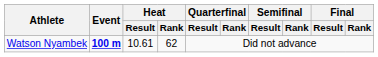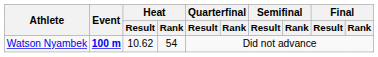Watson Nyambek | Heat / Result: 10.61 -> 10.62
Watson Nyambek | Heat / Rank: 62 -> 54
